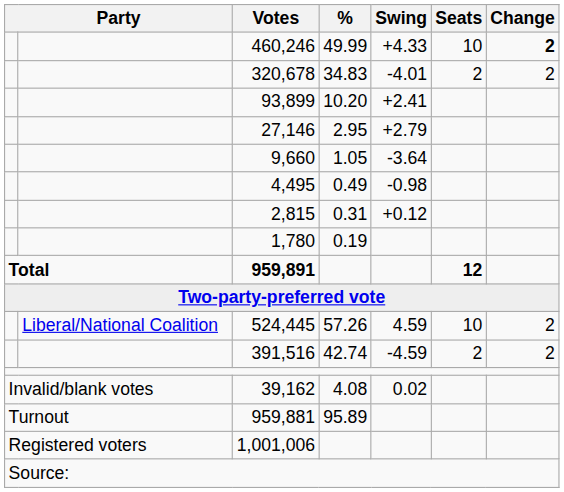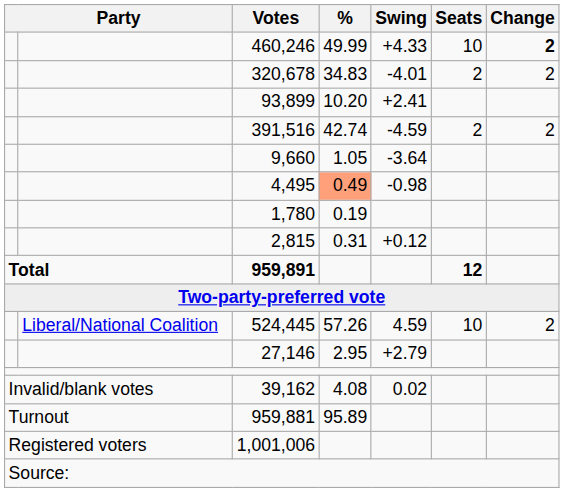rows swapped: 27,146 <-> 391,516
4,495 | %: no background -> lightsalmon background
rows swapped: 2,815 <-> 1,780
